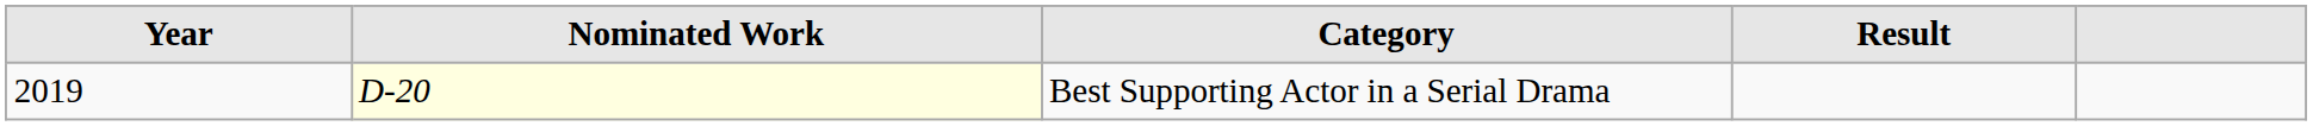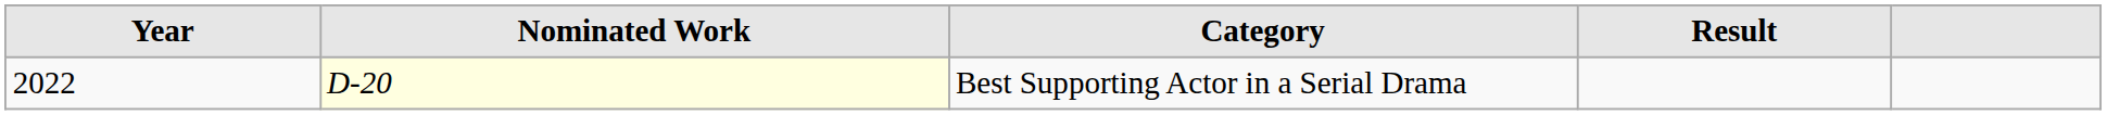Best Supporting Actor in a Serial Drama | Year: 2019 -> 2022
